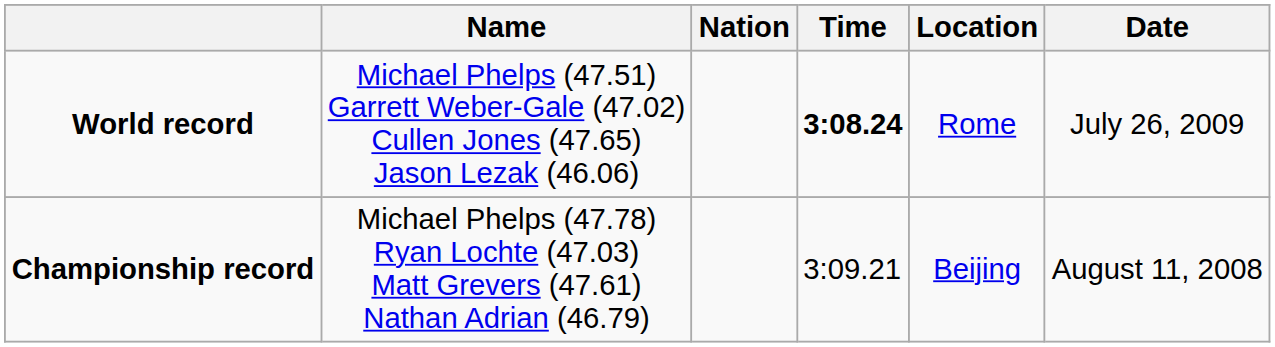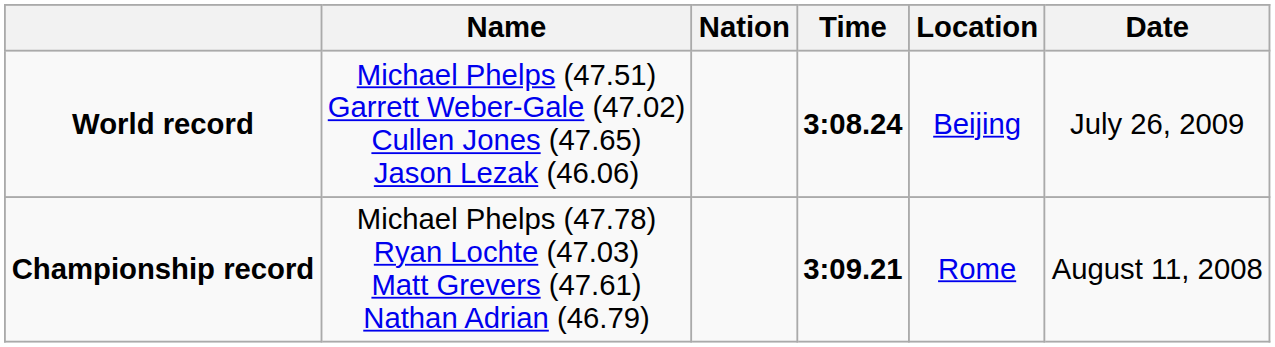World record | Location: Rome -> Beijing
Championship record | Time: normal -> bold
Championship record | Location: Beijing -> Rome
